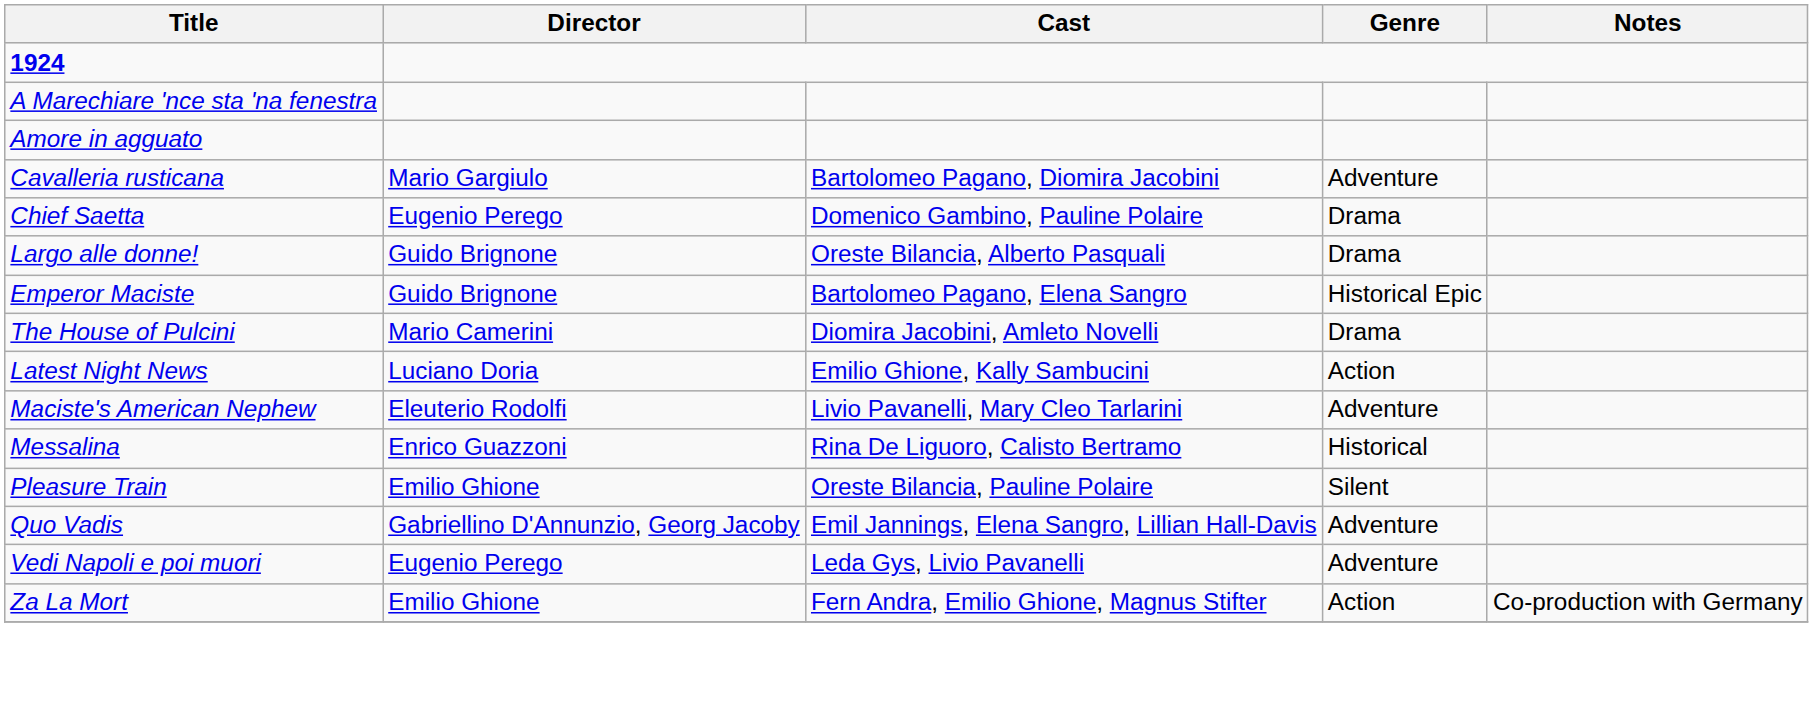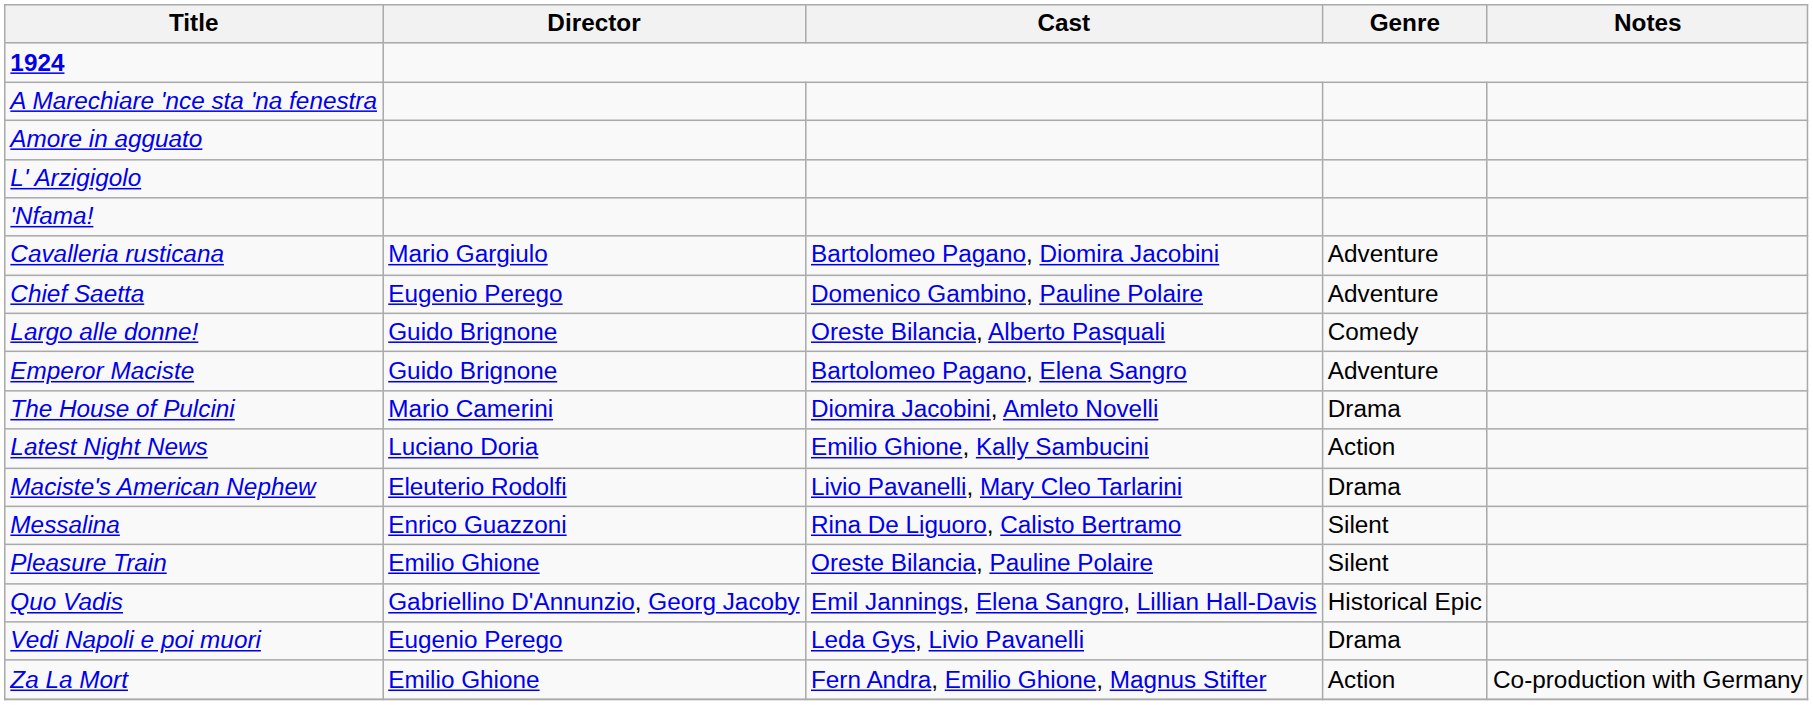+ row: L' Arzigigolo
+ row: 'Nfama!
Chief Saetta | Genre: Drama -> Adventure
Largo alle donne! | Genre: Drama -> Comedy
Emperor Maciste | Genre: Historical Epic -> Adventure
Maciste's American Nephew | Genre: Adventure -> Drama
Messalina | Genre: Historical -> Silent
Quo Vadis | Genre: Adventure -> Historical Epic
Vedi Napoli e poi muori | Genre: Adventure -> Drama
